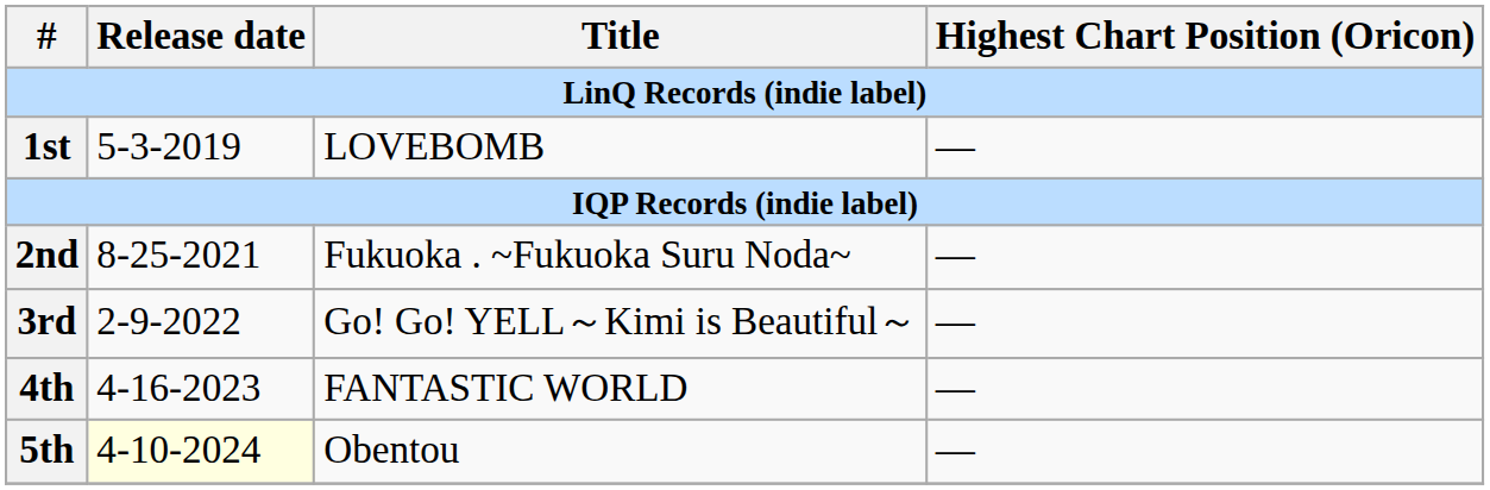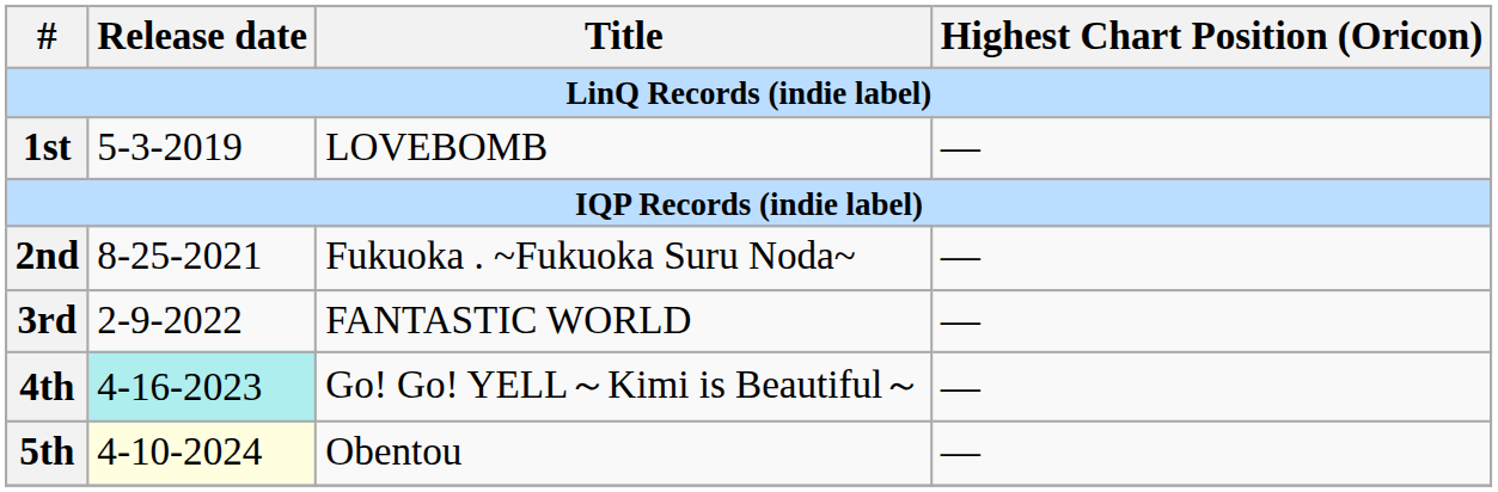3rd | Title: Go! Go! YELL～Kimi is Beautiful～ -> FANTASTIC WORLD
4th | Release date: no background -> paleturquoise background
4th | Title: FANTASTIC WORLD -> Go! Go! YELL～Kimi is Beautiful～
